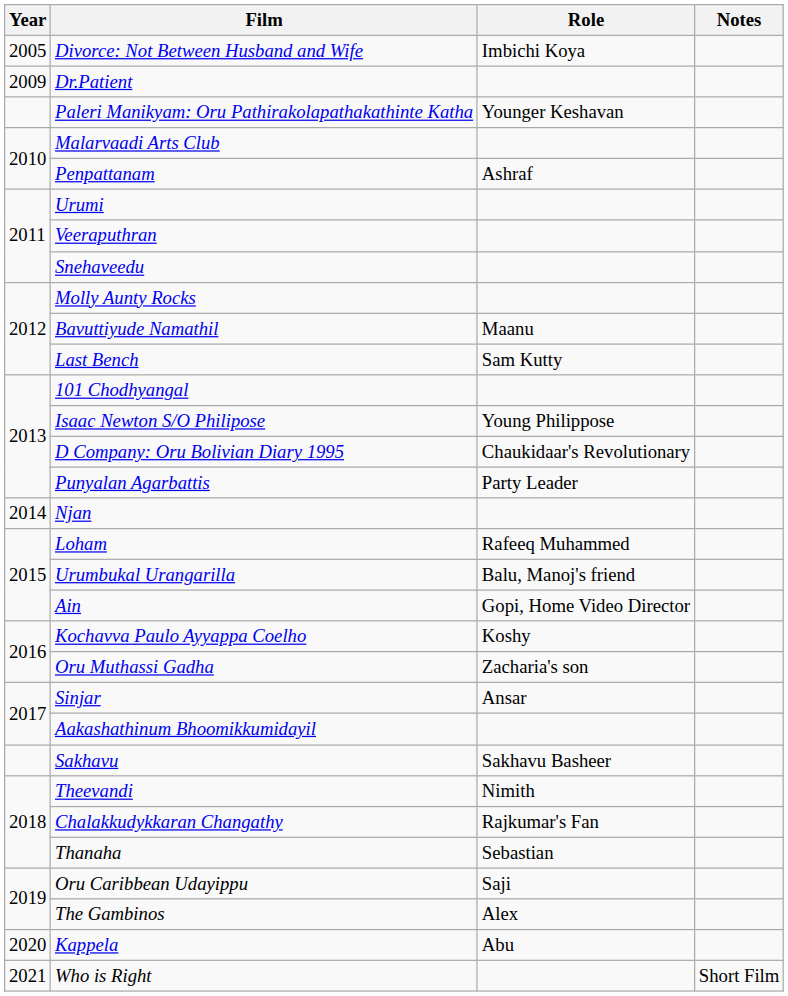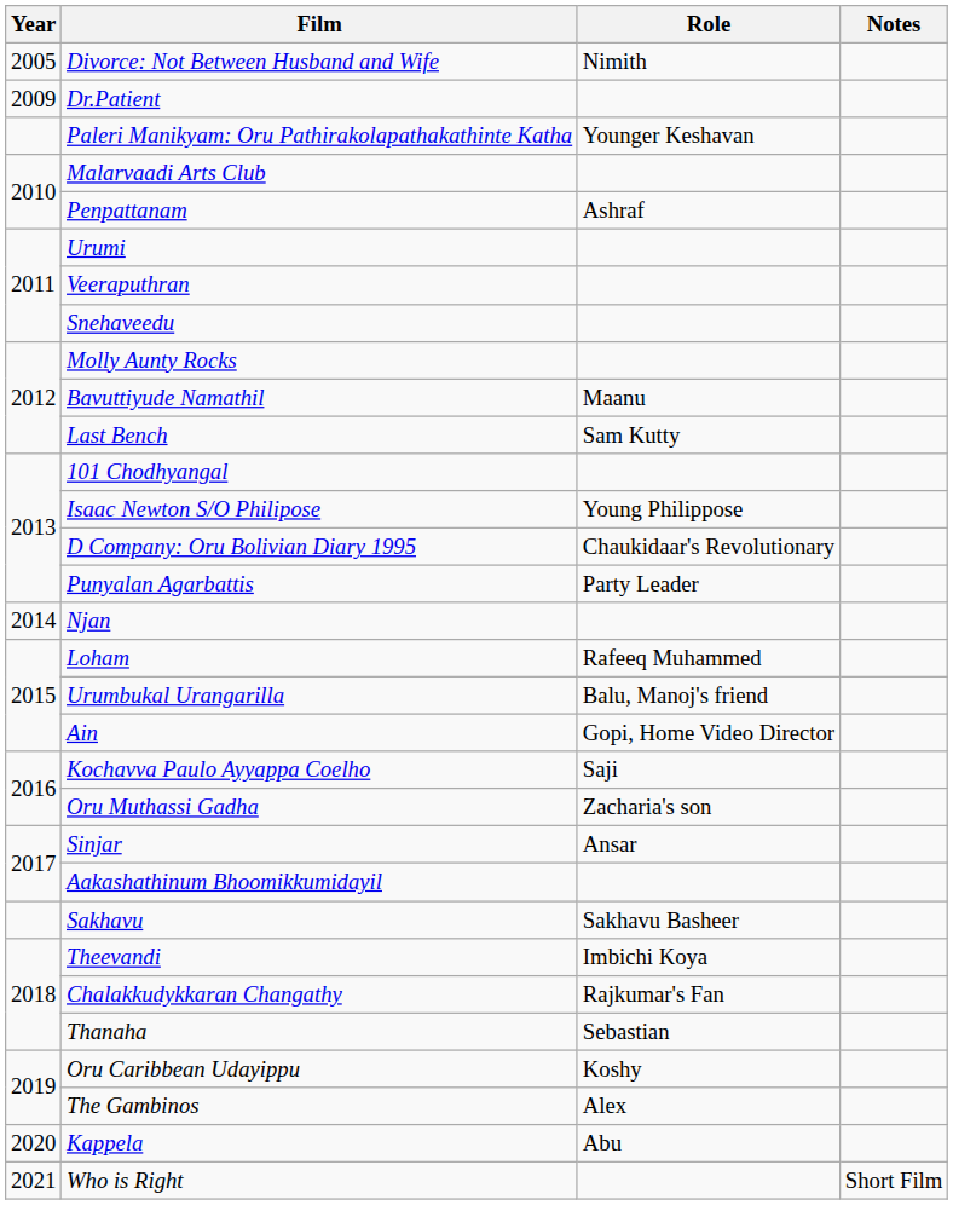Divorce: Not Between Husband and Wife | Role: Imbichi Koya -> Nimith
Kochavva Paulo Ayyappa Coelho | Role: Koshy -> Saji
Theevandi | Role: Nimith -> Imbichi Koya
Oru Caribbean Udayippu | Role: Saji -> Koshy
